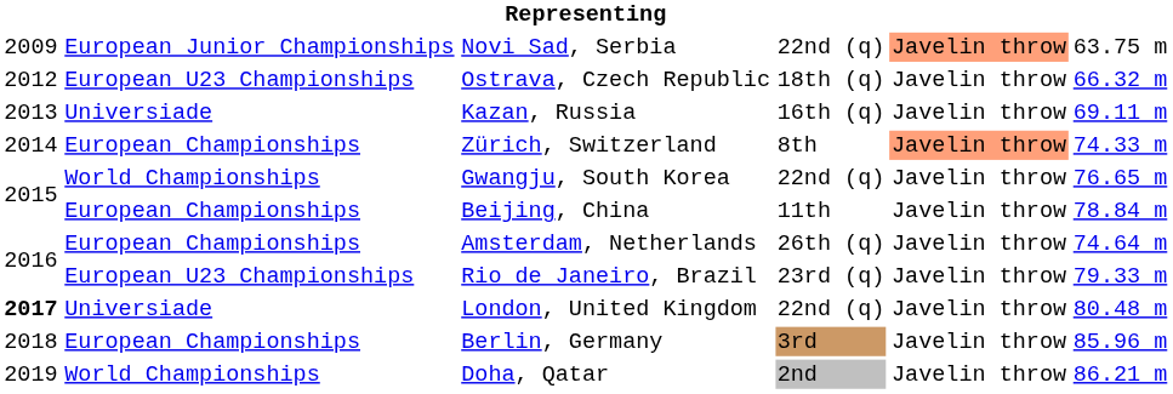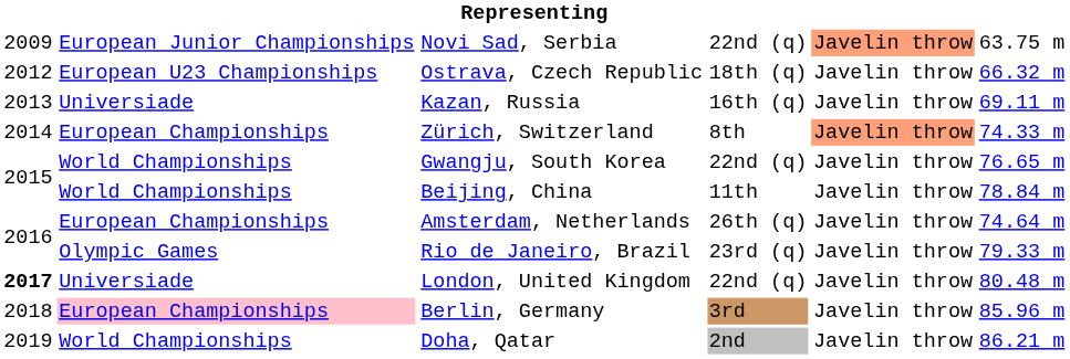Beijing, China | column 2: European Championships -> World Championships
Rio de Janeiro, Brazil | column 2: European U23 Championships -> Olympic Games
Berlin, Germany | column 2: no background -> pink background
